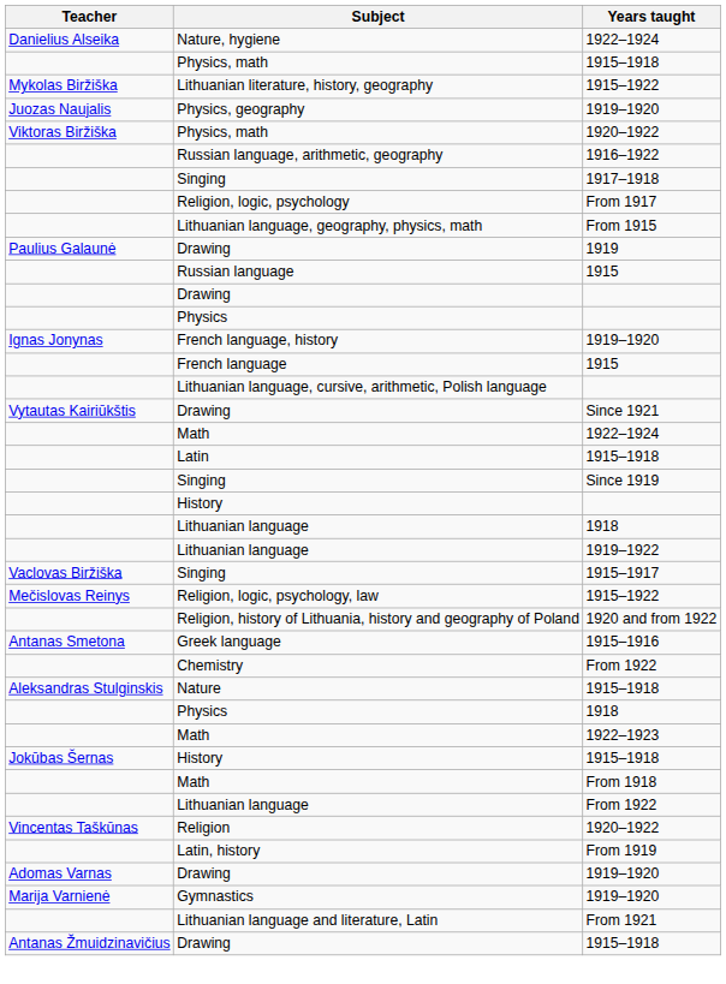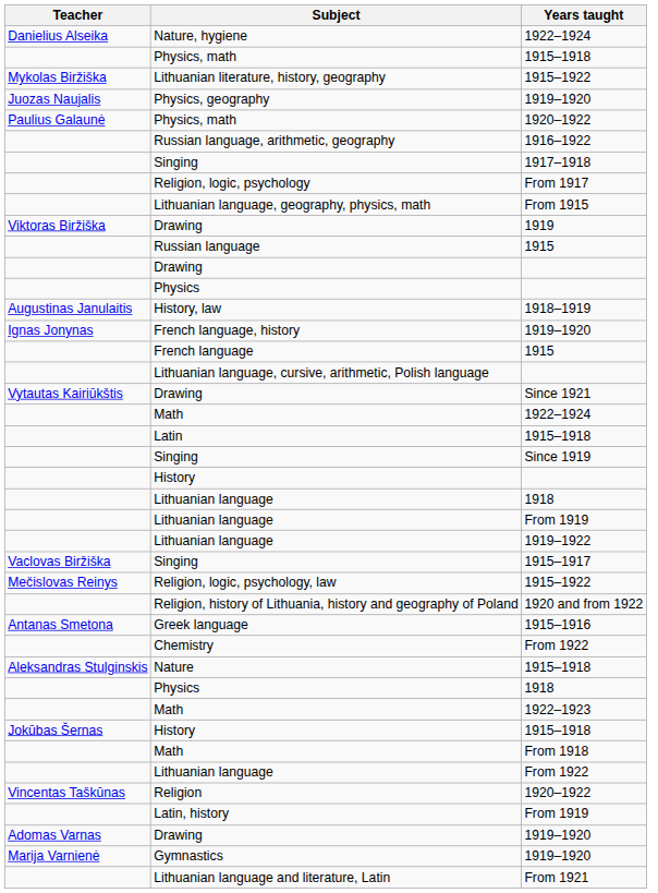Physics, math / 1920–1922 | Teacher: Viktoras Biržiška -> Paulius Galaunė
Drawing / 1919 | Teacher: Paulius Galaunė -> Viktoras Biržiška
+ row: Augustinas Janulaitis | History, law | 1918–1919
+ row: Lithuanian language | From 1919
- row: Antanas Žmuidzinavičius | Drawing | 1915–1918
